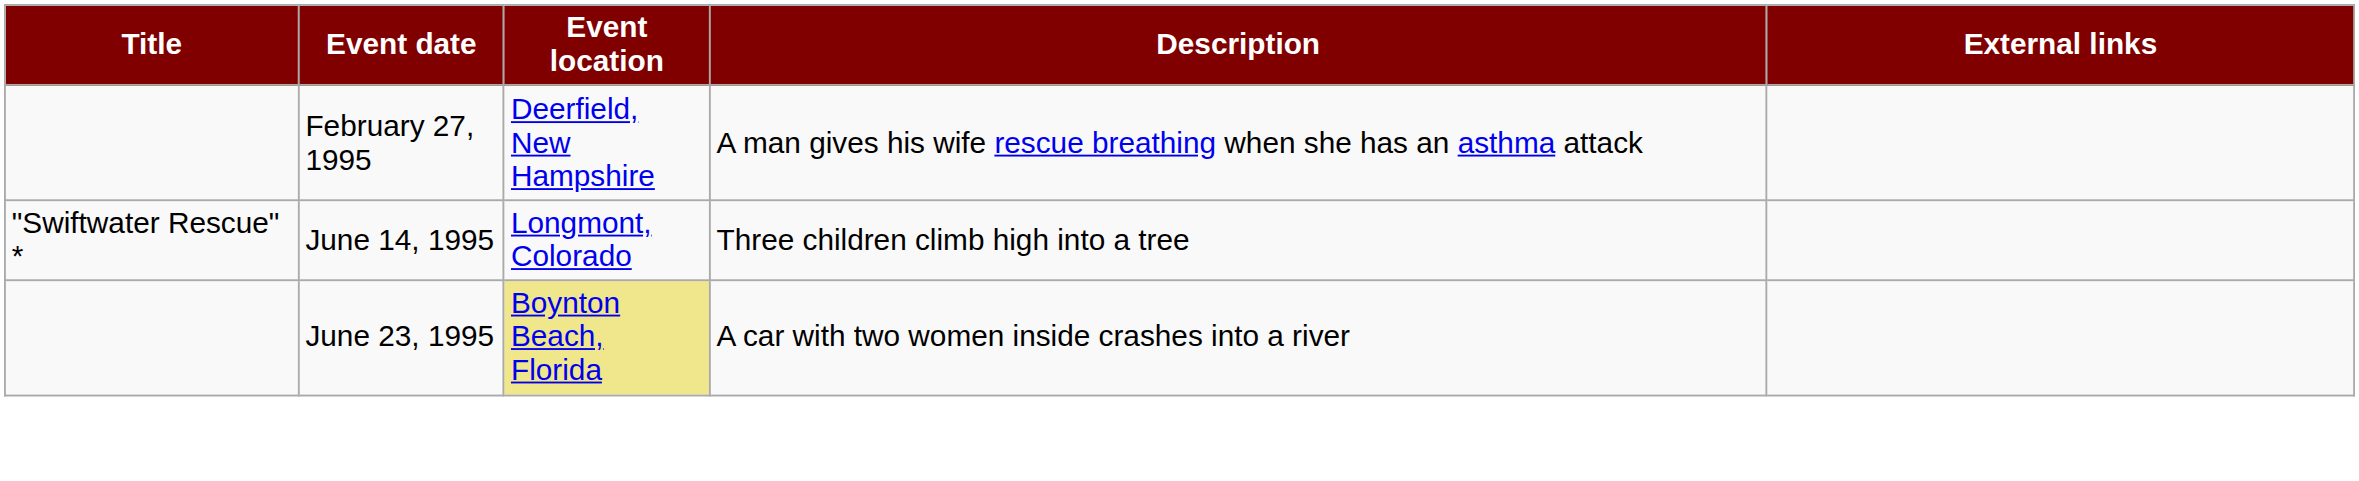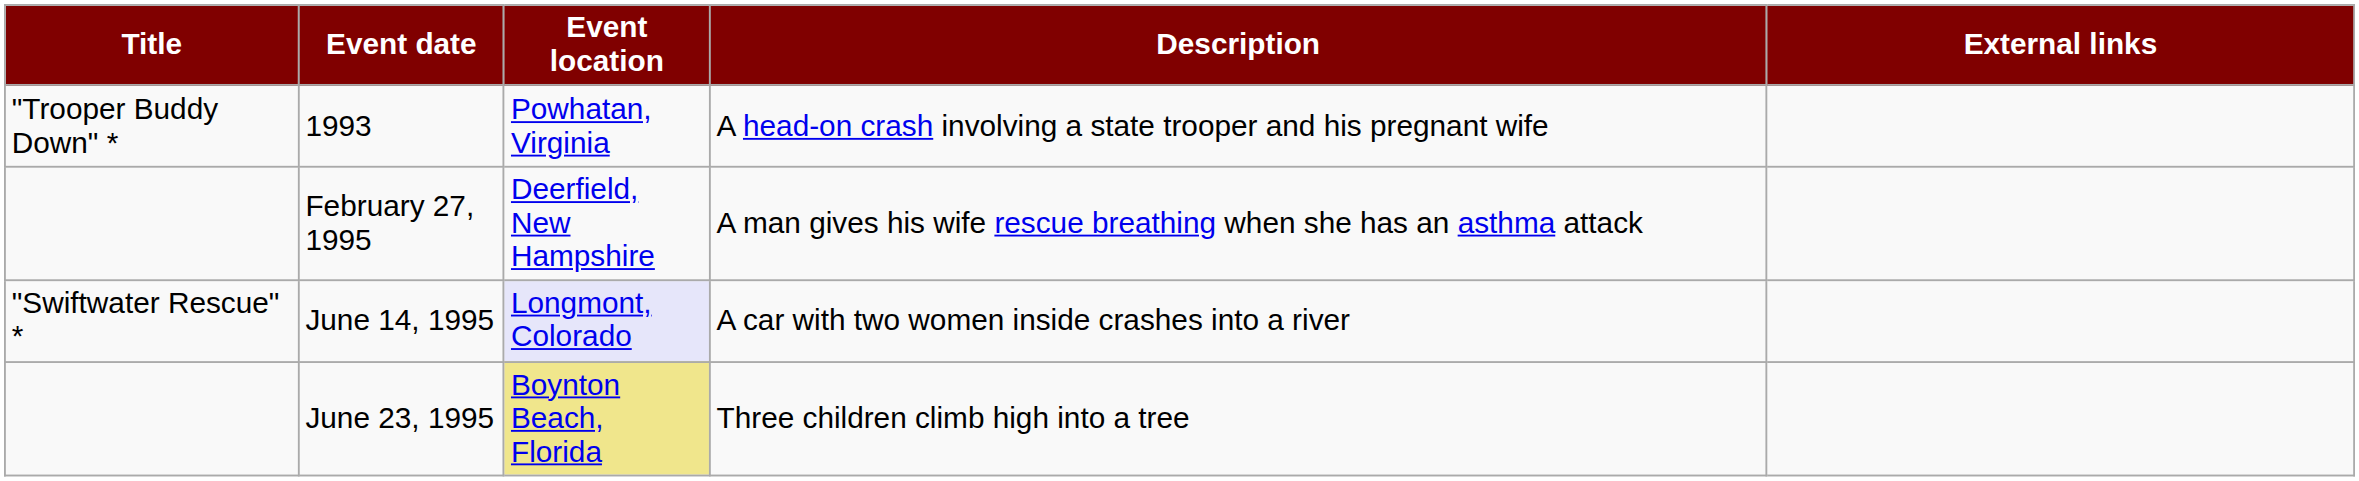+ row: "Trooper Buddy Down" * | 1993 | Powhatan, Virginia | A head-on crash involving a state trooper and his pregnant wife
June 14, 1995 | Event location: no background -> lavender background
June 14, 1995 | Description: Three children climb high into a tree -> A car with two women inside crashes into a river
June 23, 1995 | Description: A car with two women inside crashes into a river -> Three children climb high into a tree
